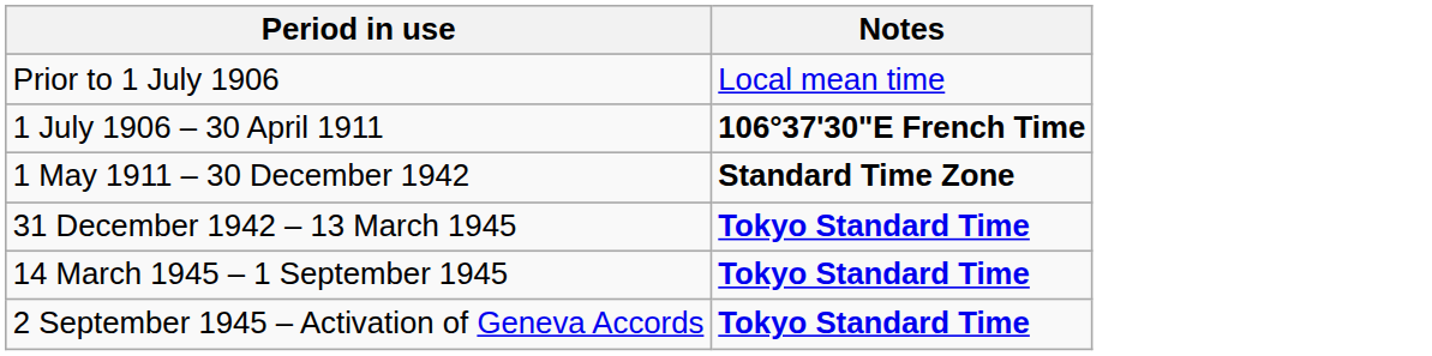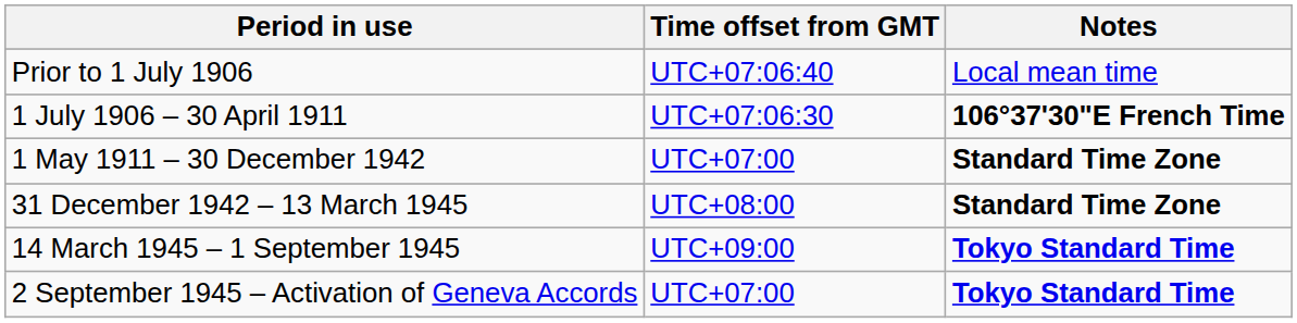+ column: Time offset from GMT | UTC+07:06:40 | UTC+07:06:30 | UTC+07:00 | UTC+08:00 | UTC+09:00 | UTC+07:00
31 December 1942 – 13 March 1945 | Notes: Tokyo Standard Time -> Standard Time Zone
